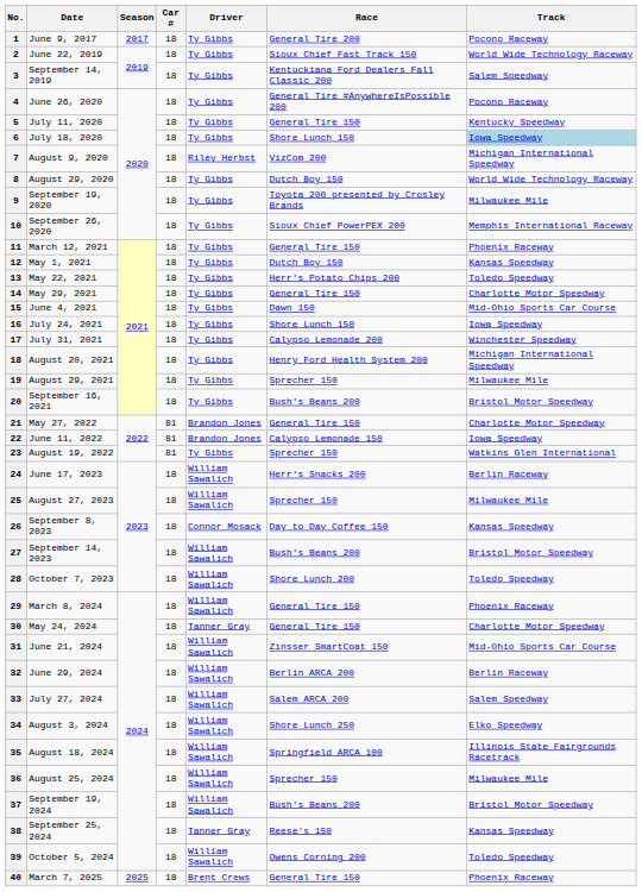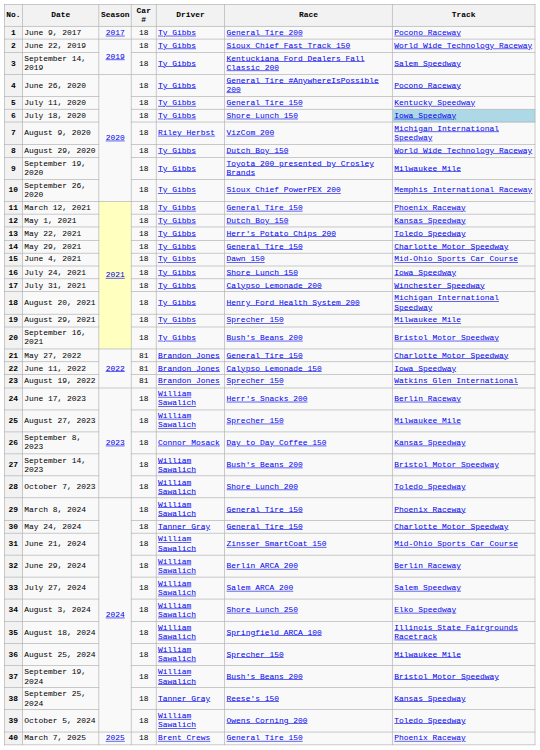August 19, 2022 | Driver: Ty Gibbs -> Brandon Jones
